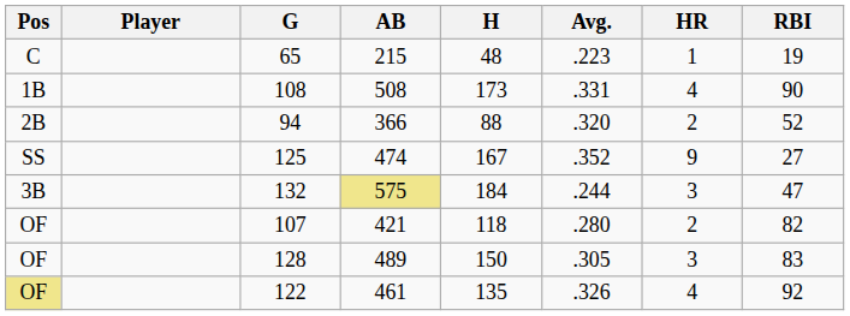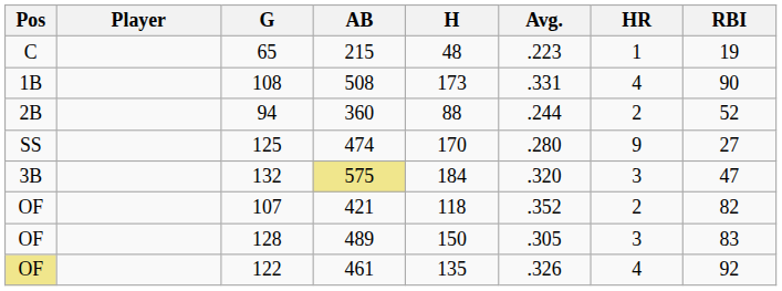94 | AB: 366 -> 360
94 | Avg.: .320 -> .244
125 | H: 167 -> 170
125 | Avg.: .352 -> .280
132 | Avg.: .244 -> .320
107 | Avg.: .280 -> .352
